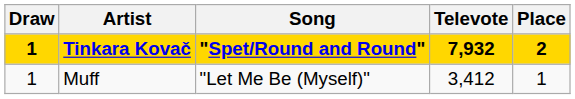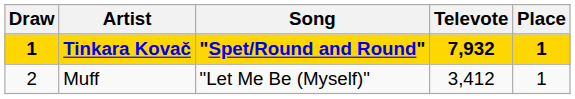Tinkara Kovač | Place: 2 -> 1
Muff | Draw: 1 -> 2
